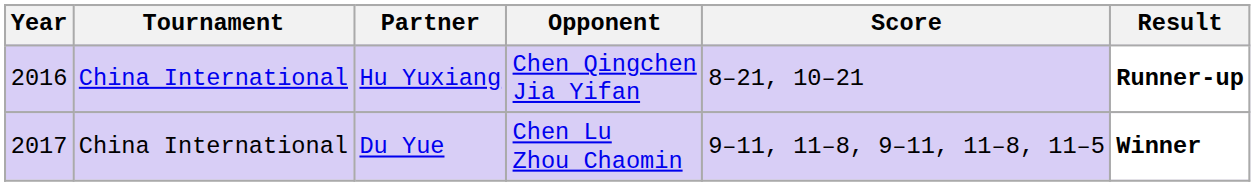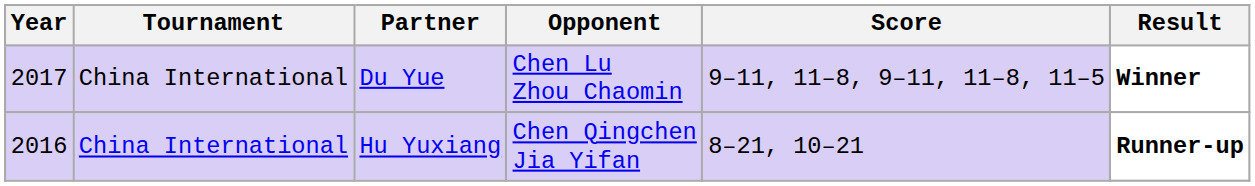rows swapped: Hu Yuxiang <-> Du Yue
